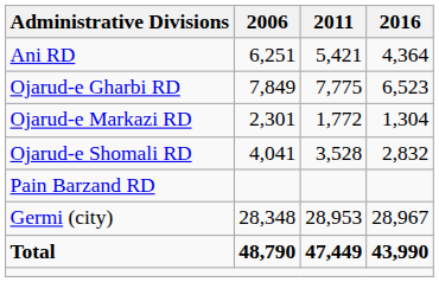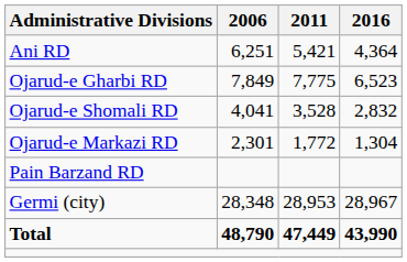rows swapped: Ojarud-e Markazi RD <-> Ojarud-e Shomali RD
